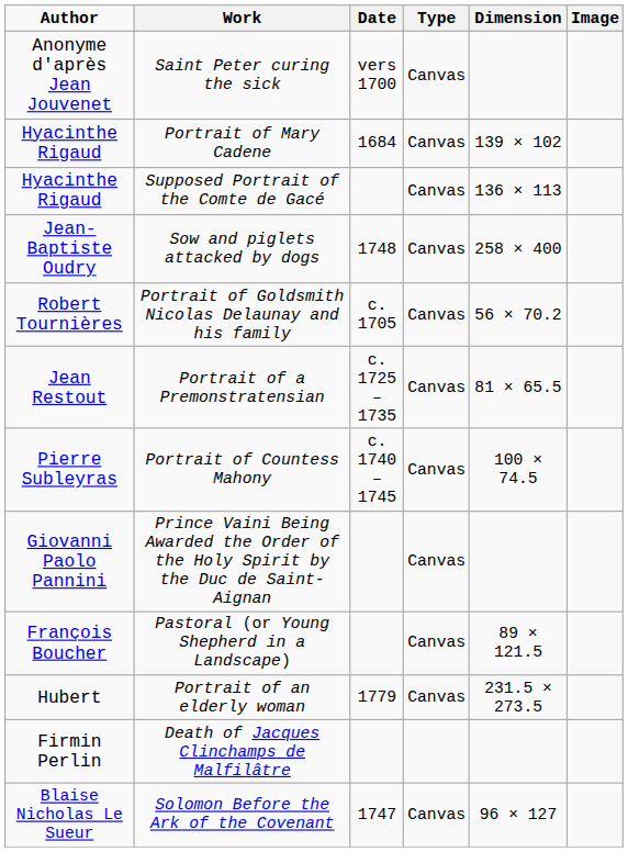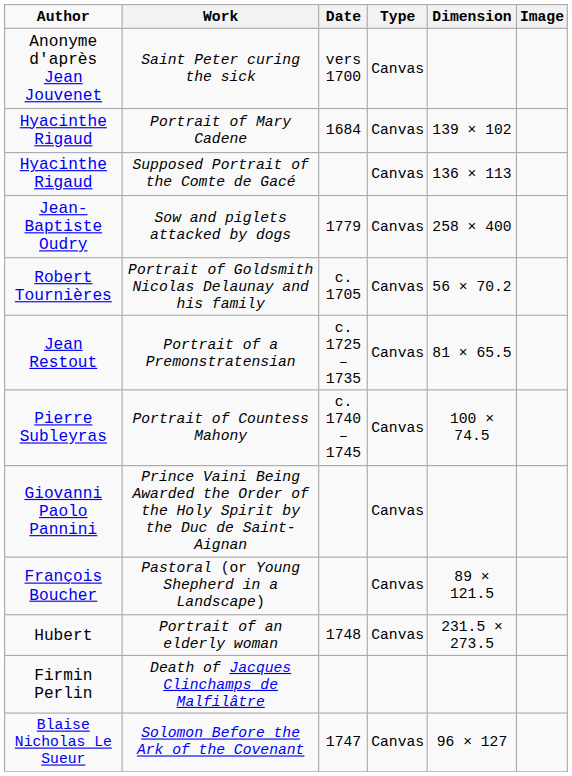Sow and piglets attacked by dogs | Date: 1748 -> 1779
Portrait of an elderly woman | Date: 1779 -> 1748
